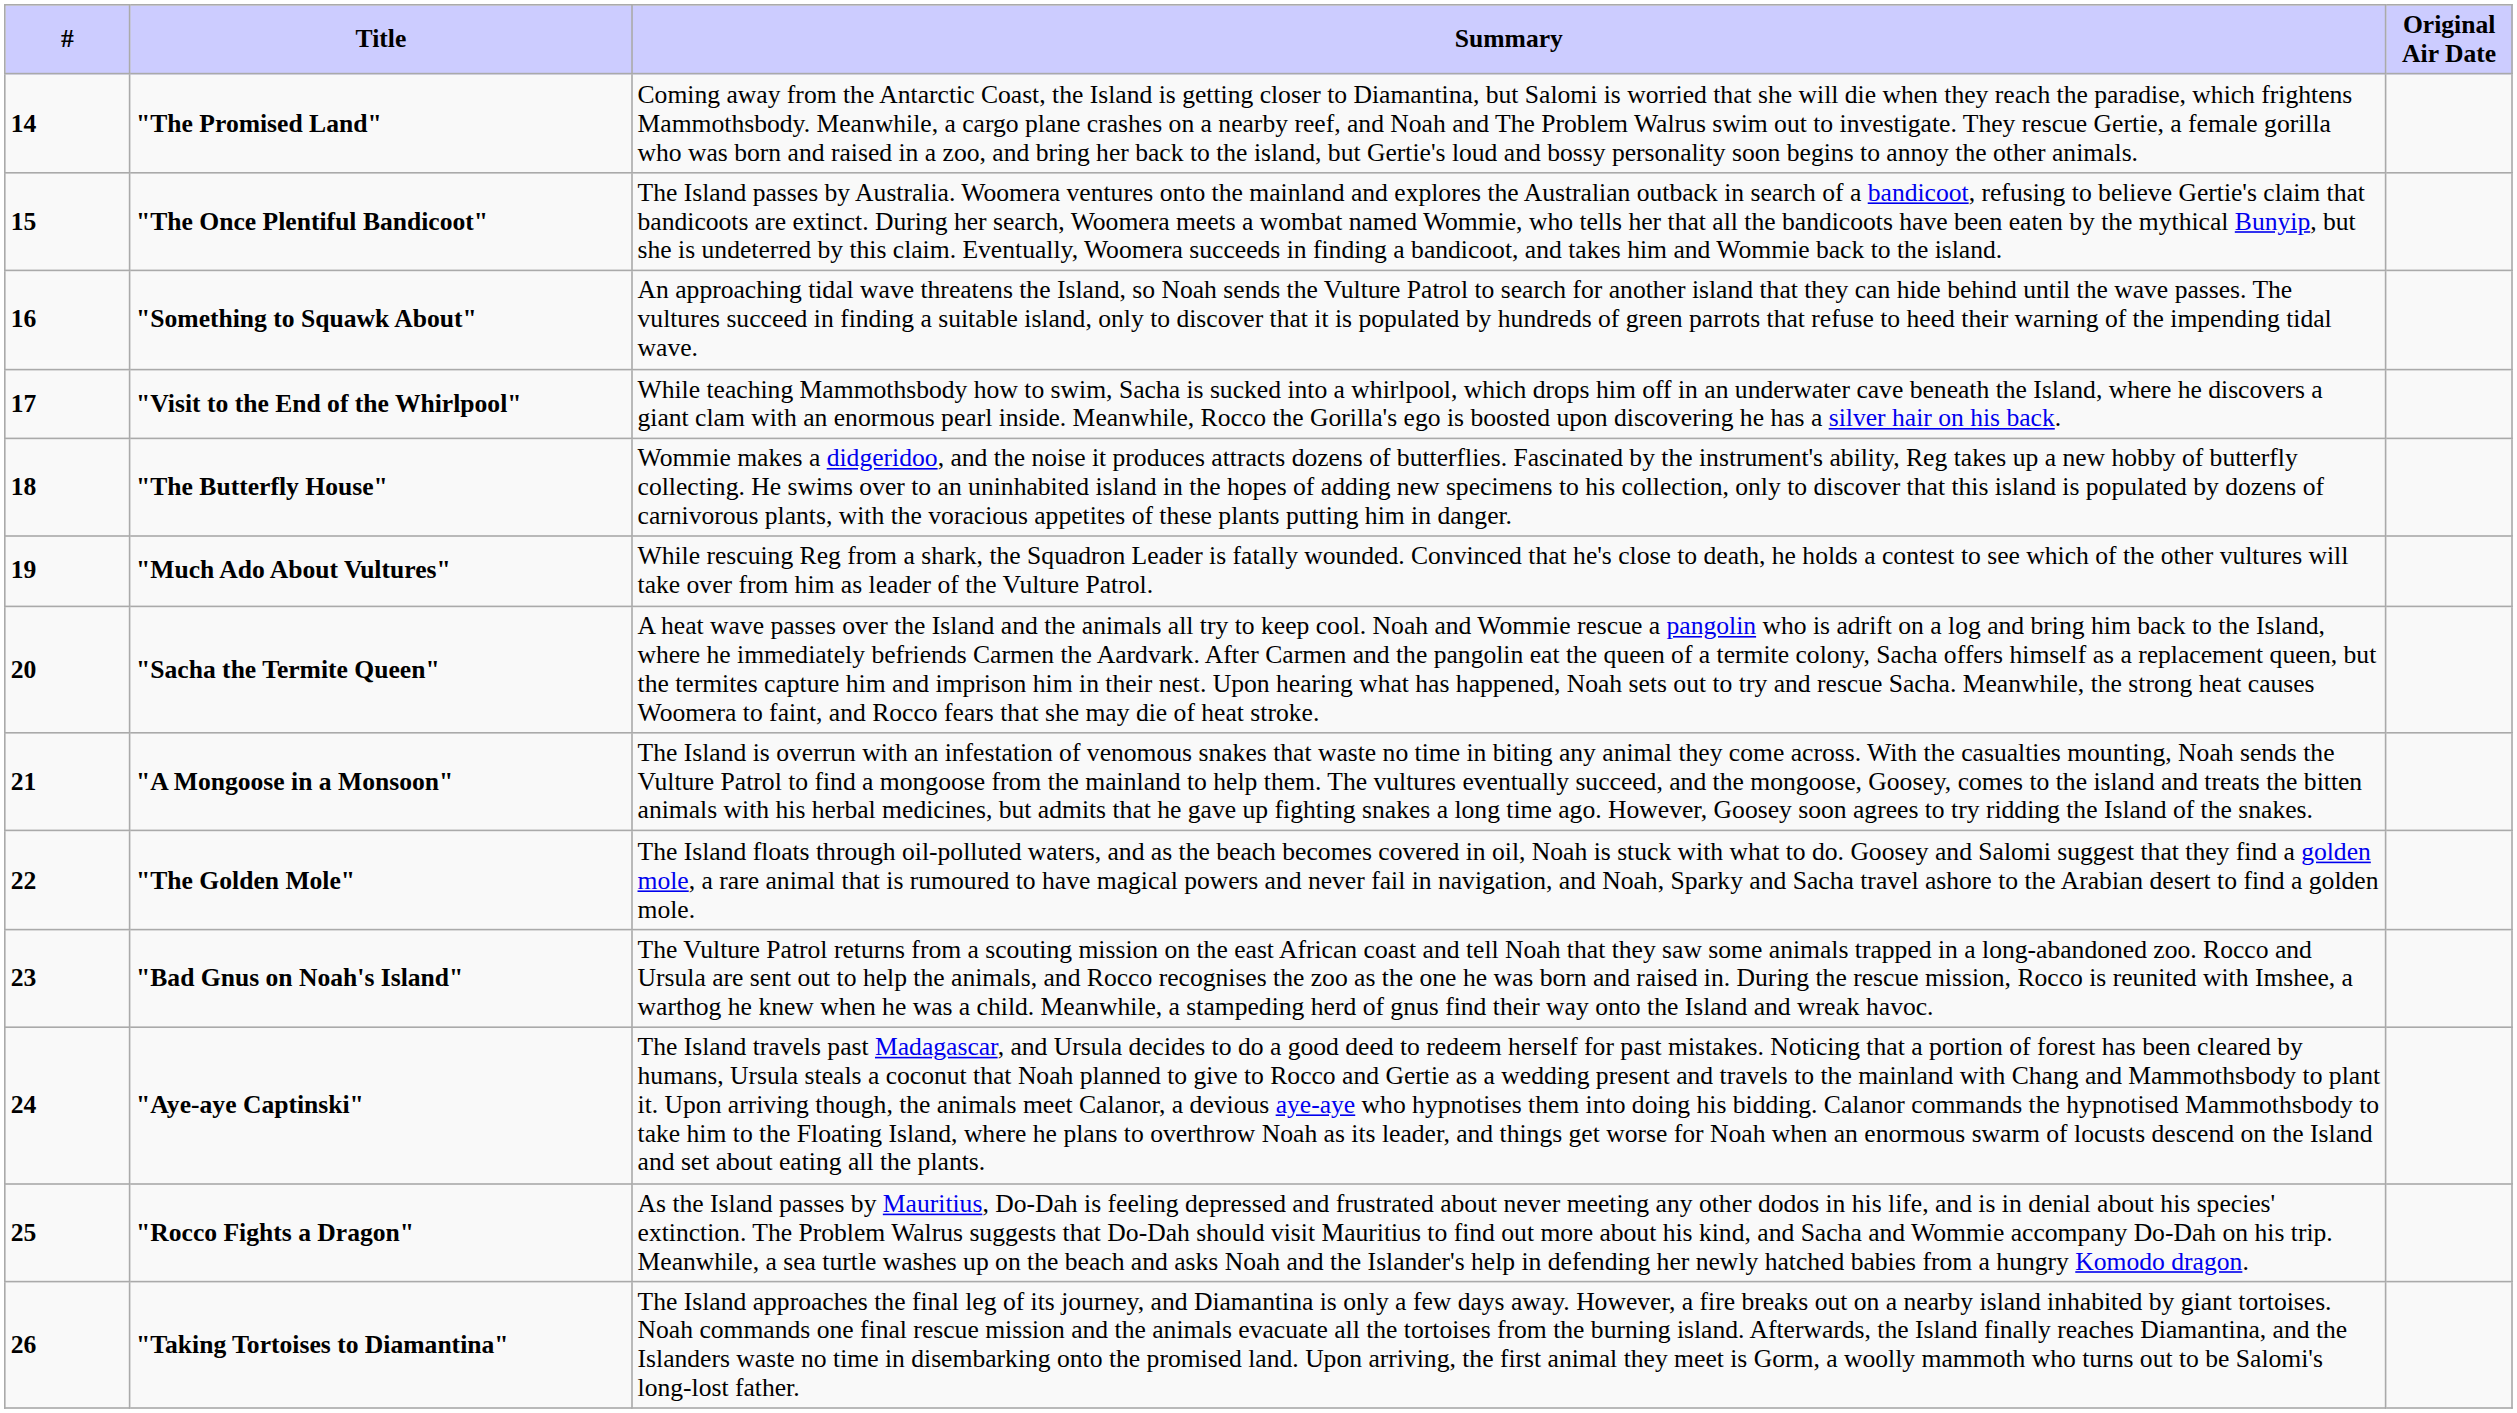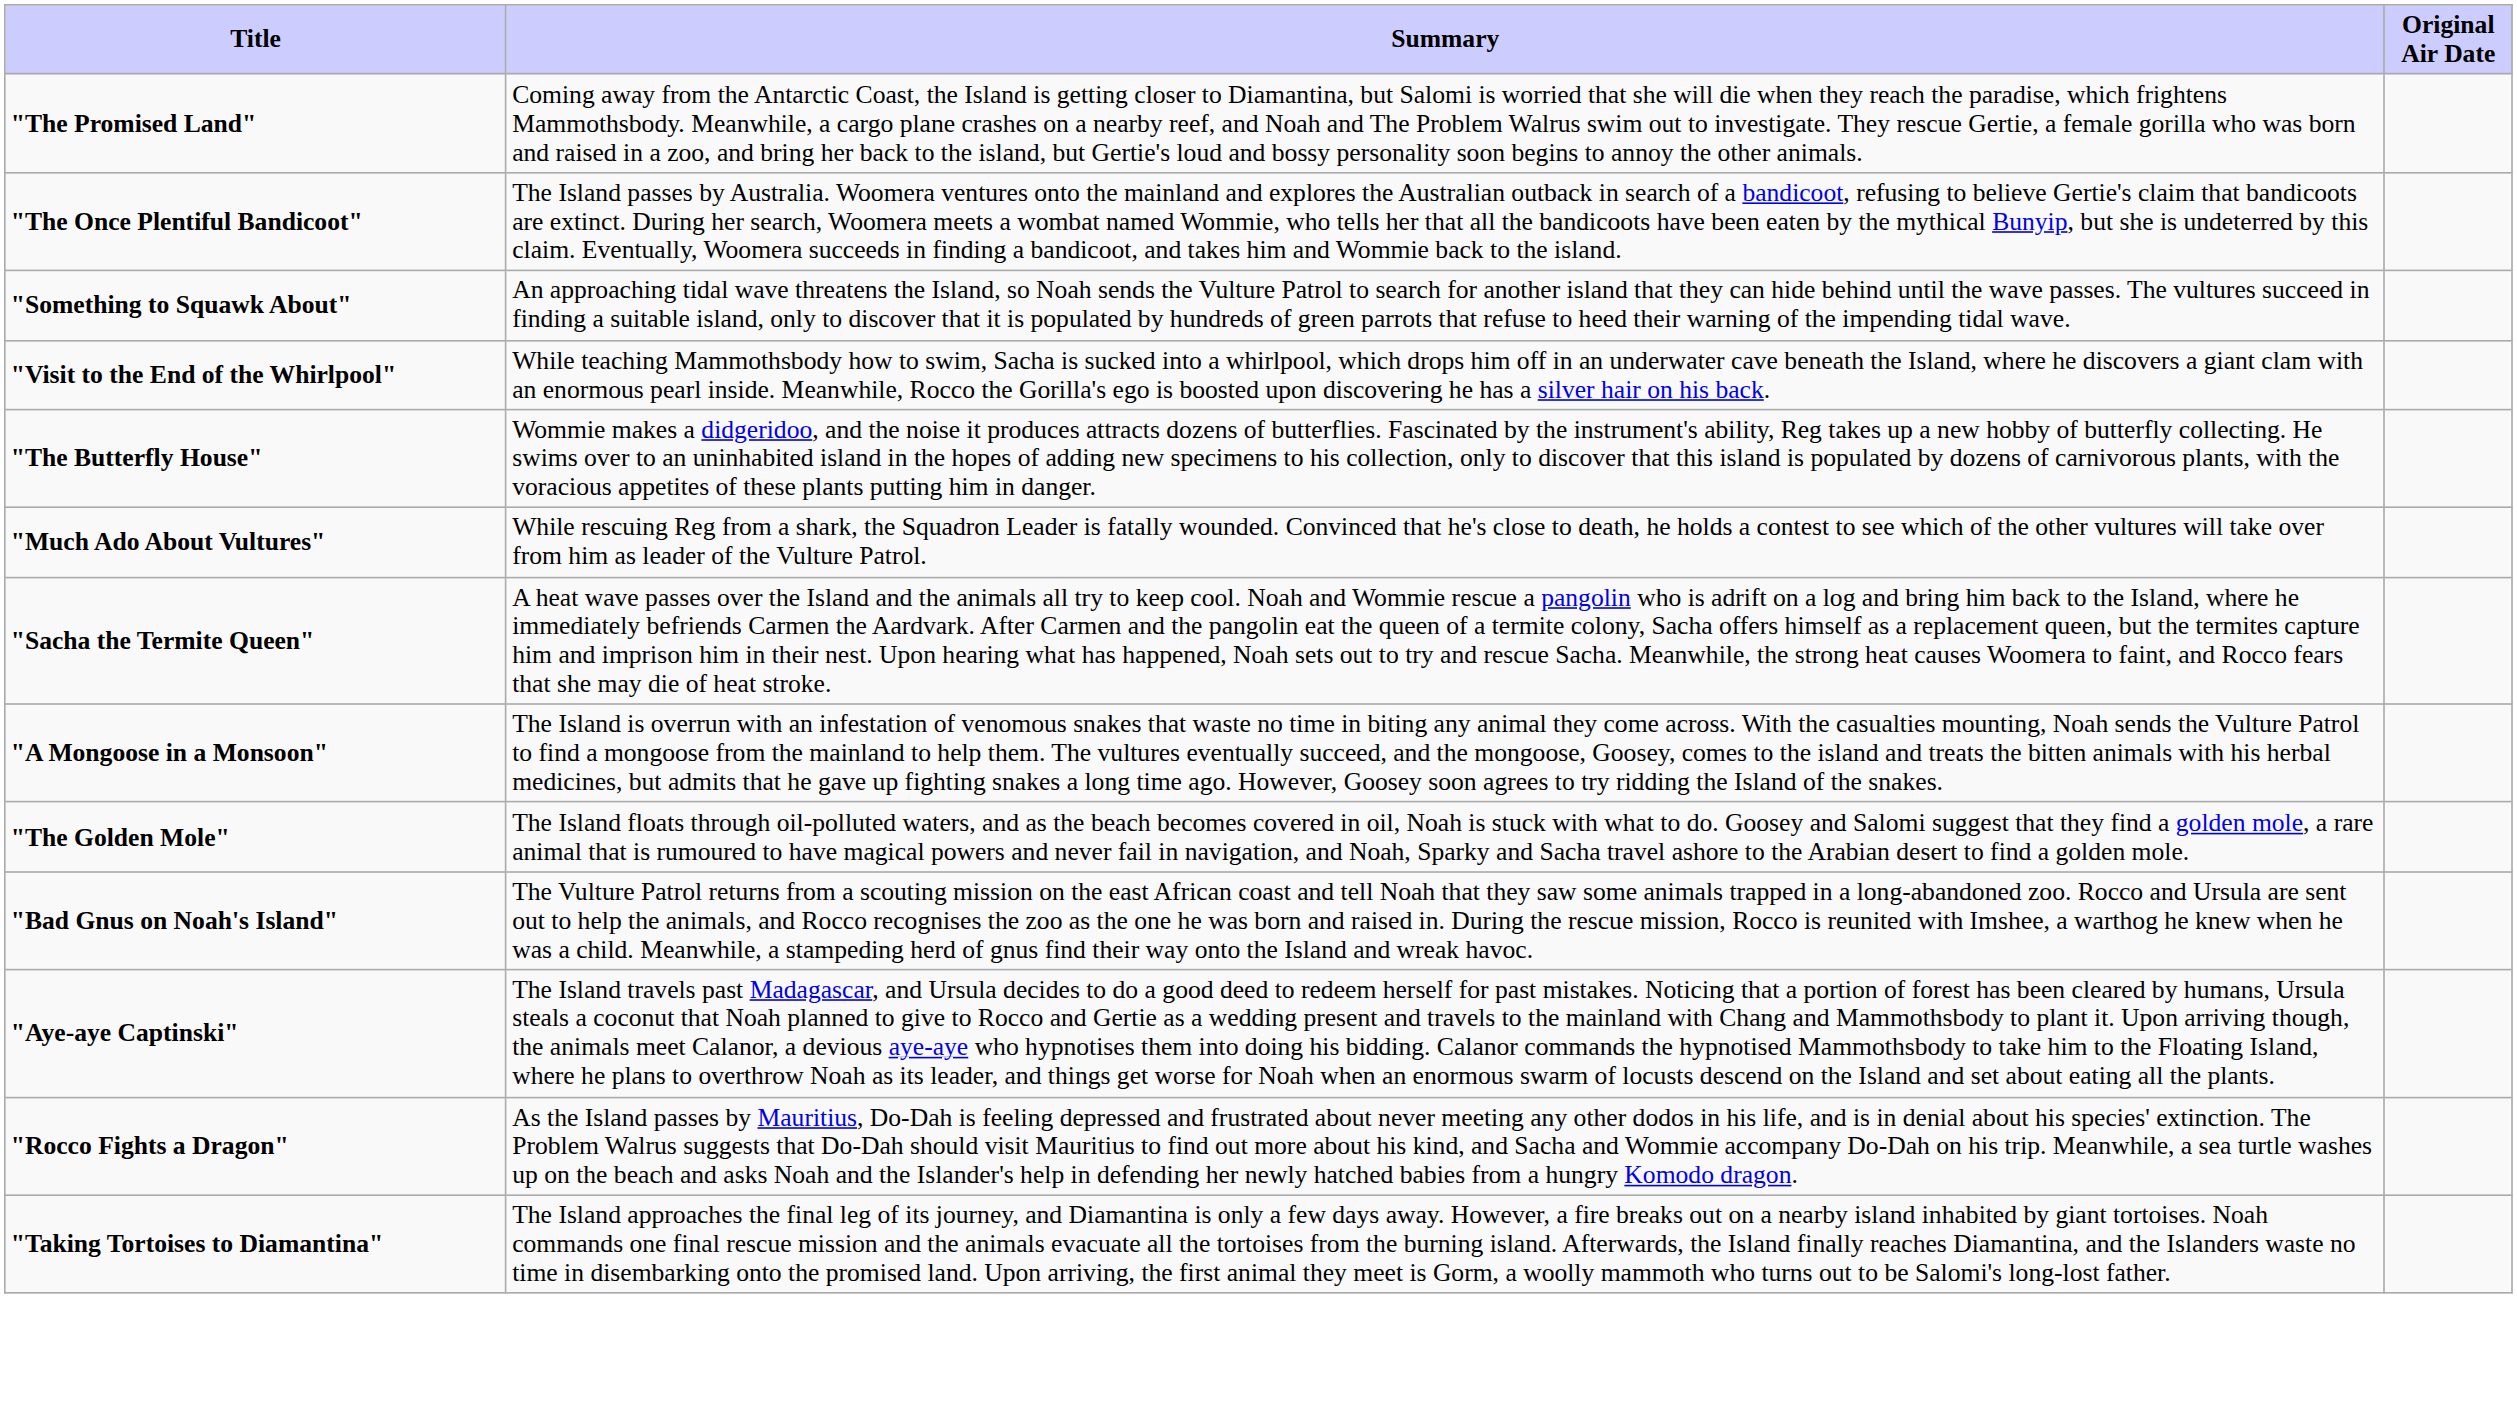- column: # | 14 | 15 | 16 | 17 | 18 | 19 | 20 | 21 | 22 | 23 | 24 | 25 | 26
